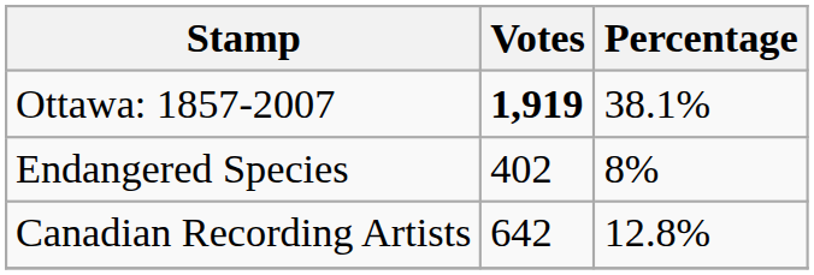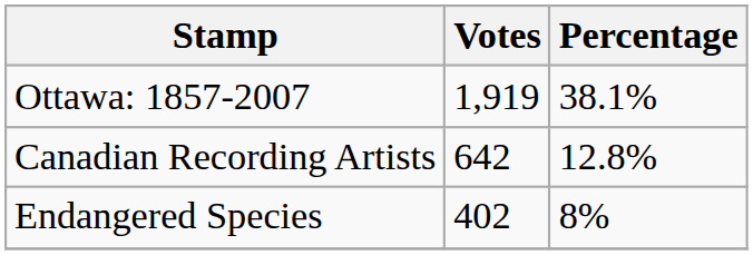Ottawa: 1857-2007 | Votes: bold -> normal
rows swapped: Canadian Recording Artists <-> Endangered Species
